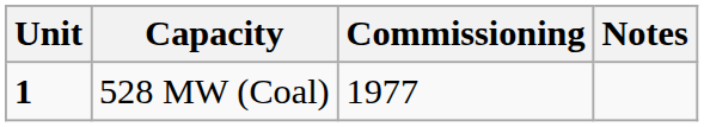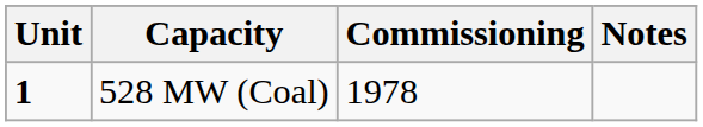528 MW (Coal) | Commissioning: 1977 -> 1978
